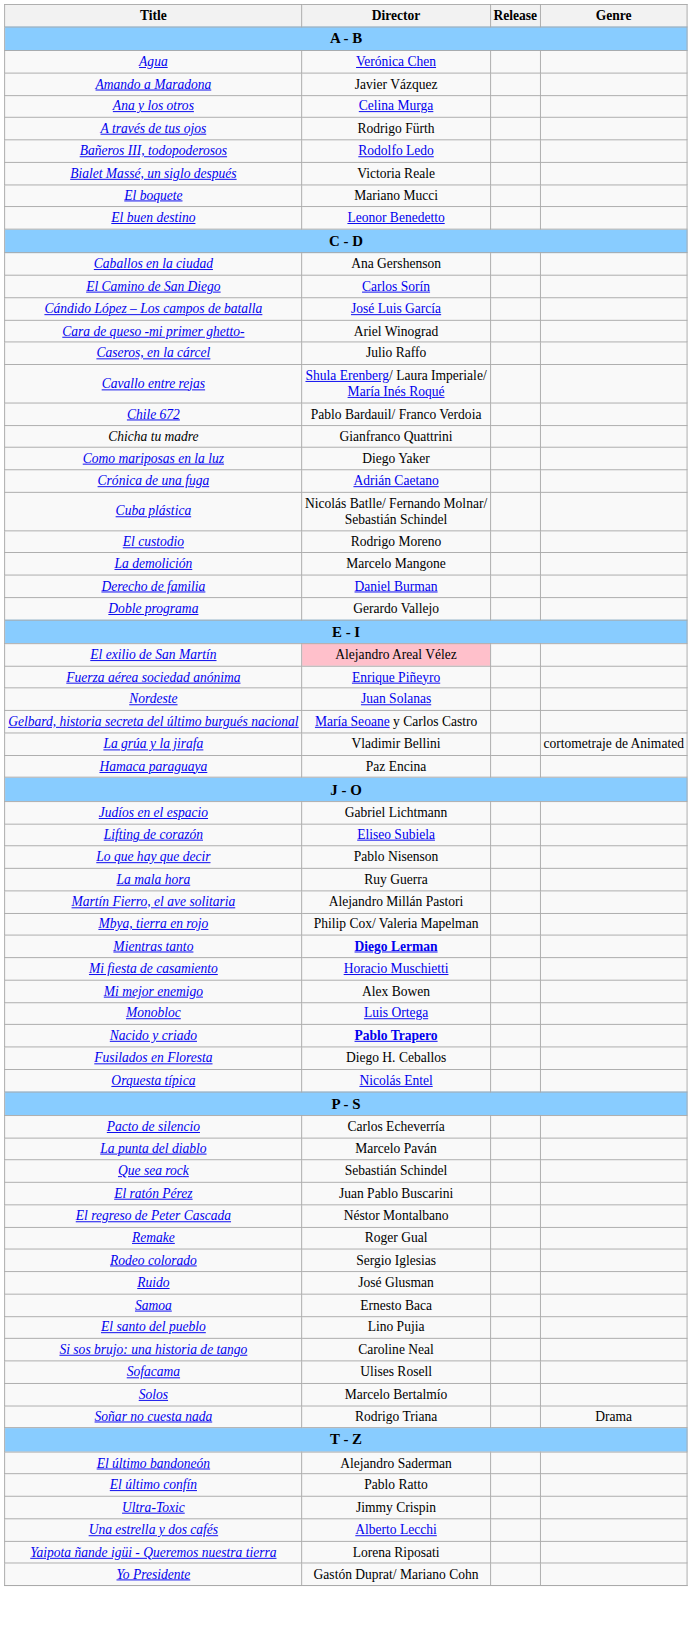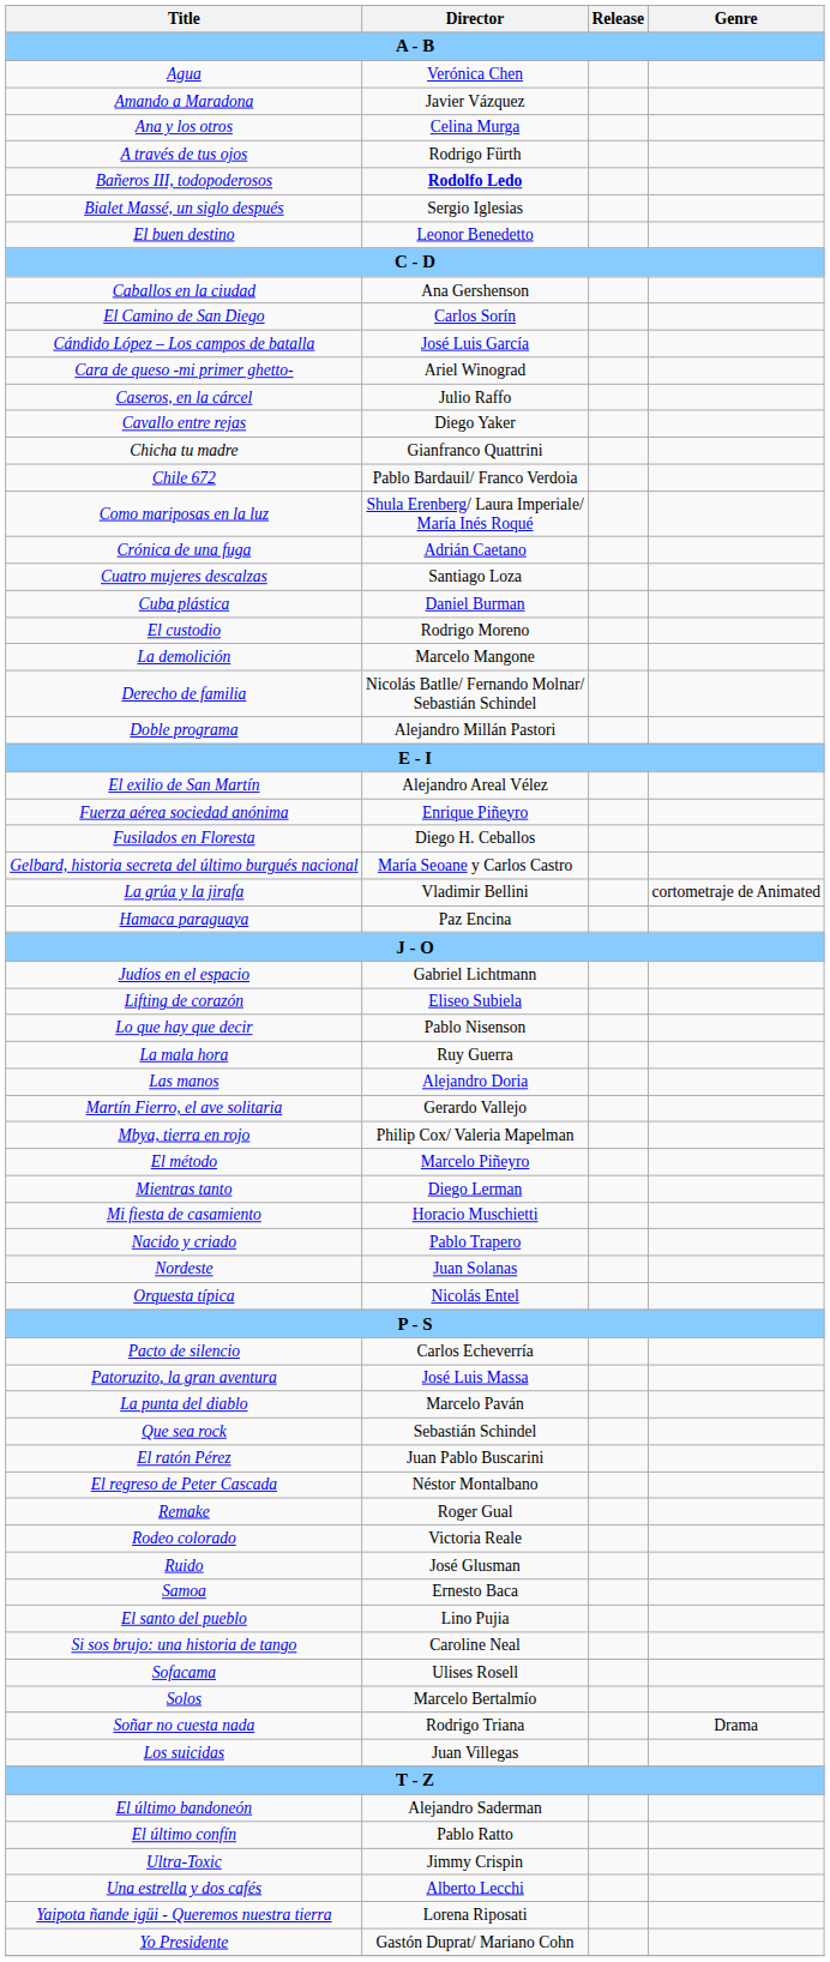Bañeros III, todopoderosos | Director: normal -> bold
Bialet Massé, un siglo después | Director: Victoria Reale -> Sergio Iglesias
- row: El boquete | Mariano Mucci
Cavallo entre rejas | Director: Shula Erenberg/ Laura Imperiale/ María Inés Roqué -> Diego Yaker
rows swapped: Chicha tu madre <-> Chile 672
Como mariposas en la luz | Director: Diego Yaker -> Shula Erenberg/ Laura Imperiale/ María Inés Roqué
+ row: Cuatro mujeres descalzas | Santiago Loza
Cuba plástica | Director: Nicolás Batlle/ Fernando Molnar/ Sebastián Schindel -> Daniel Burman
Derecho de familia | Director: Daniel Burman -> Nicolás Batlle/ Fernando Molnar/ Sebastián Schindel
Doble programa | Director: Gerardo Vallejo -> Alejandro Millán Pastori
El exilio de San Martín | Director: pink background -> no background
rows swapped: Fusilados en Floresta <-> Nordeste
+ row: Las manos | Alejandro Doria
Martín Fierro, el ave solitaria | Director: Alejandro Millán Pastori -> Gerardo Vallejo
+ row: El método | Marcelo Piñeyro
Mientras tanto | Director: bold -> normal
- row: Mi mejor enemigo | Alex Bowen
- row: Monobloc | Luis Ortega
Nacido y criado | Director: bold -> normal
+ row: Patoruzito, la gran aventura | José Luis Massa
Rodeo colorado | Director: Sergio Iglesias -> Victoria Reale
+ row: Los suicidas | Juan Villegas
